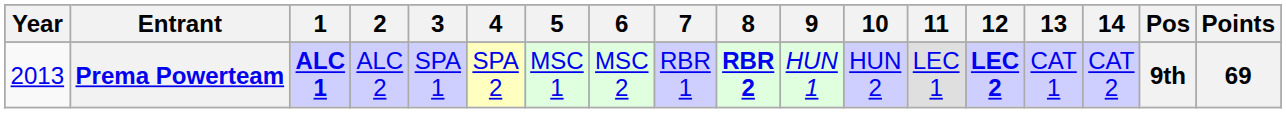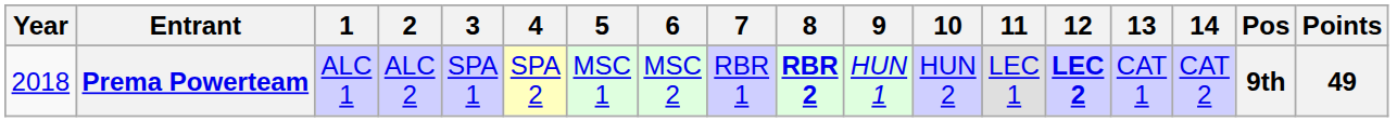Prema Powerteam | Year: 2013 -> 2018
Prema Powerteam | 1: bold -> normal
Prema Powerteam | Points: 69 -> 49
